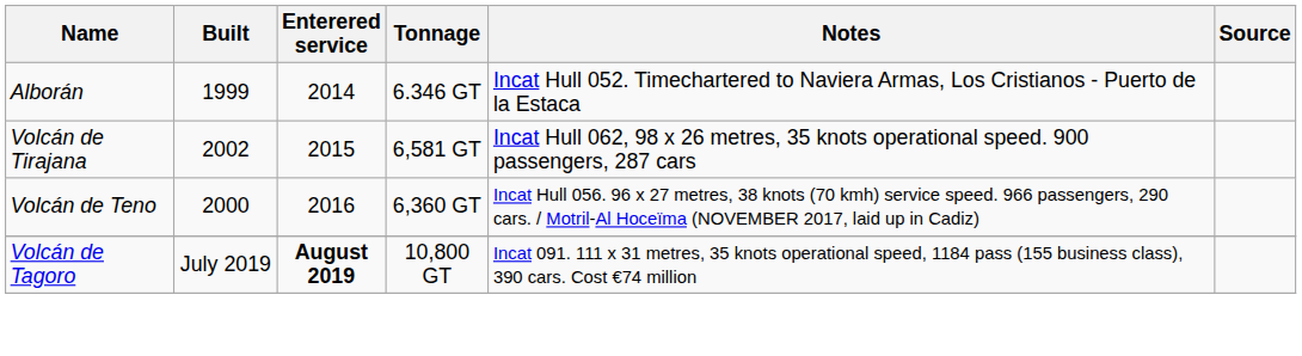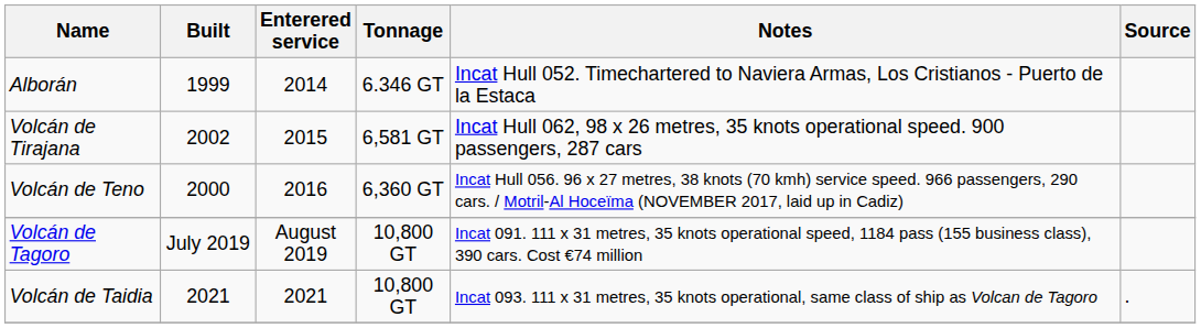Volcán de Tagoro | Enterered service: bold -> normal
+ row: Volcán de Taidia | 2021 | 2021 | 10,800 GT | Incat 093. 111 x 31 metres, 35 knots operational, same class of ship as Volcan de Tagoro | .
